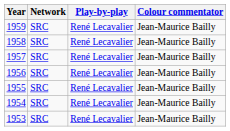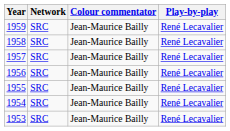columns swapped: Play-by-play <-> Colour commentator
